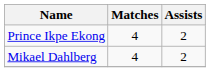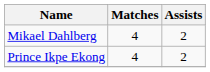rows swapped: Prince Ikpe Ekong <-> Mikael Dahlberg
